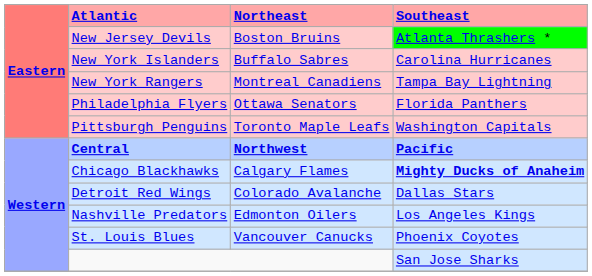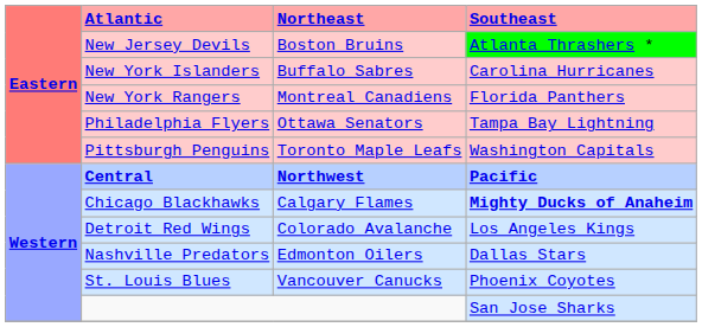New York Rangers | Southeast: Tampa Bay Lightning -> Florida Panthers
Philadelphia Flyers | Southeast: Florida Panthers -> Tampa Bay Lightning
Detroit Red Wings | Southeast: Dallas Stars -> Los Angeles Kings
Nashville Predators | Southeast: Los Angeles Kings -> Dallas Stars
